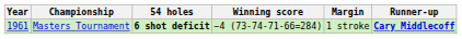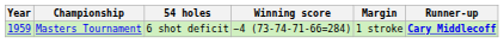Masters Tournament | Year: 1961 -> 1959
Masters Tournament | 54 holes: bold -> normal
